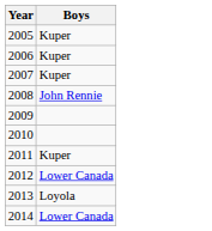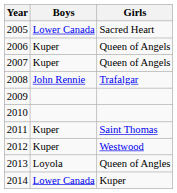+ column: Girls | Sacred Heart | Queen of Angels | Queen of Angels | Trafalgar | Saint Thomas | Westwood | Queen of Angles | Kuper
2005 | Boys: Kuper -> Lower Canada
2012 | Boys: Lower Canada -> Kuper
